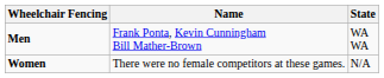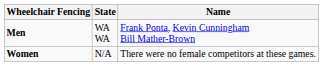columns swapped: Name <-> State
